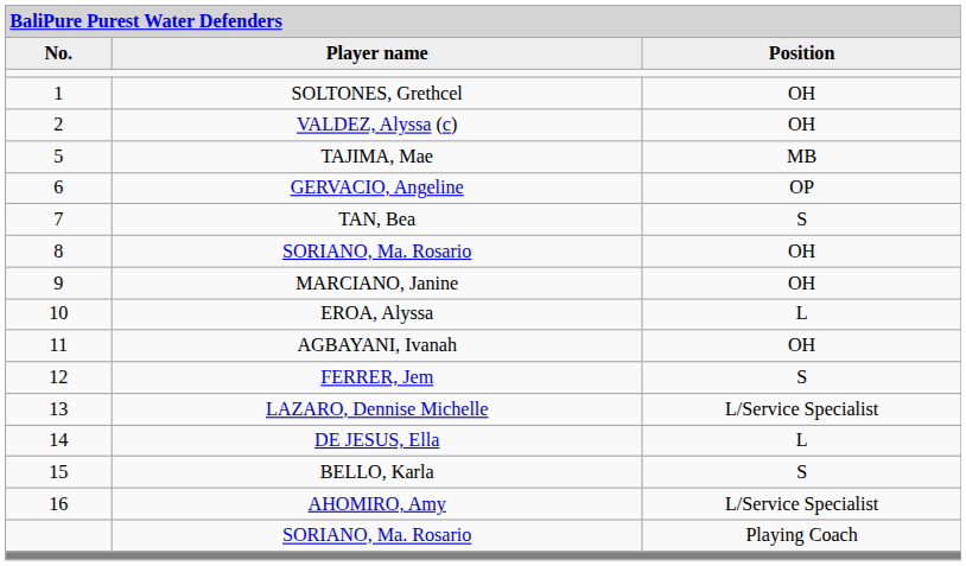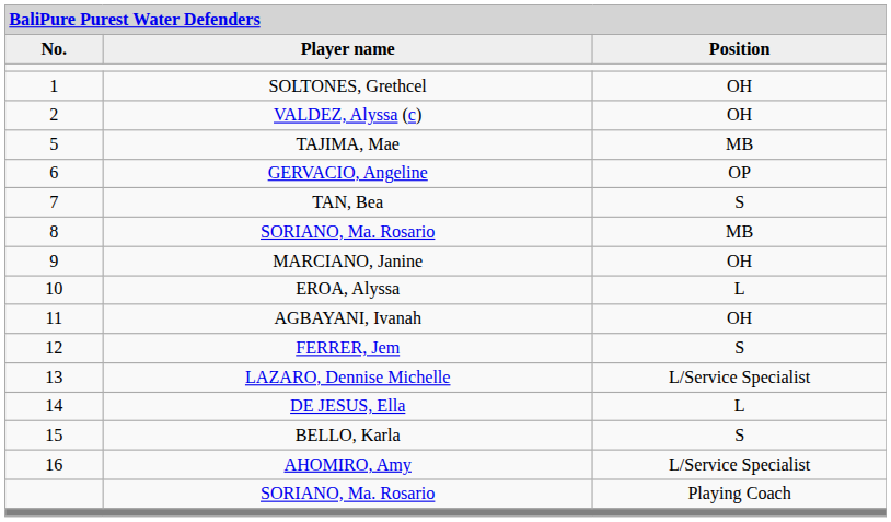8 / SORIANO, Ma. Rosario | column 3: OH -> MB
